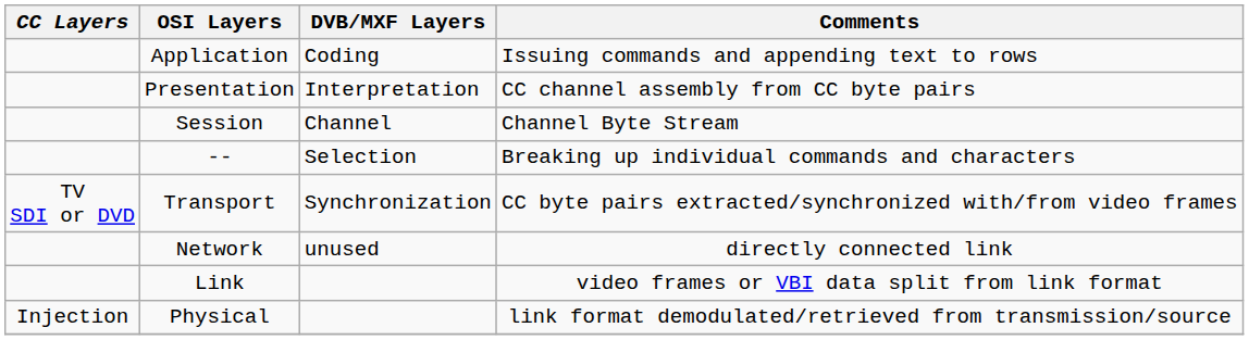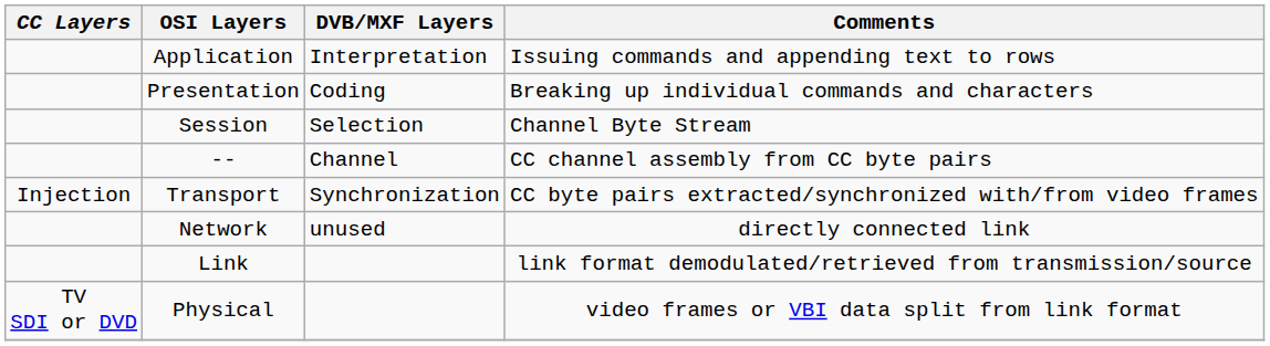Application | DVB/MXF Layers: Coding -> Interpretation
Presentation | DVB/MXF Layers: Interpretation -> Coding
Presentation | Comments: CC channel assembly from CC byte pairs -> Breaking up individual commands and characters
Session | DVB/MXF Layers: Channel -> Selection
-- | DVB/MXF Layers: Selection -> Channel
-- | Comments: Breaking up individual commands and characters -> CC channel assembly from CC byte pairs
Transport | CC Layers: TV SDI or DVD -> Injection
Link | Comments: video frames or VBI data split from link format -> link format demodulated/retrieved from transmission/source
Physical | CC Layers: Injection -> TV SDI or DVD
Physical | Comments: link format demodulated/retrieved from transmission/source -> video frames or VBI data split from link format
